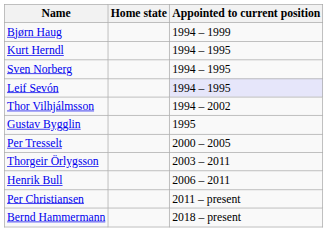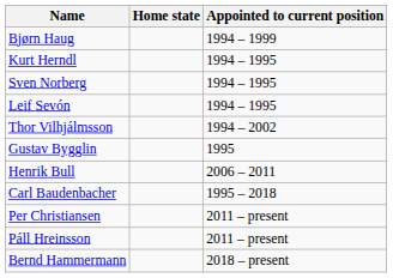Leif Sevón | Appointed to current position: lavender background -> no background
- row: Per Tresselt | 2000 – 2005
- row: Thorgeir Örlygsson | 2003 – 2011
+ row: Carl Baudenbacher | 1995 – 2018
+ row: Páll Hreinsson | 2011 – present
